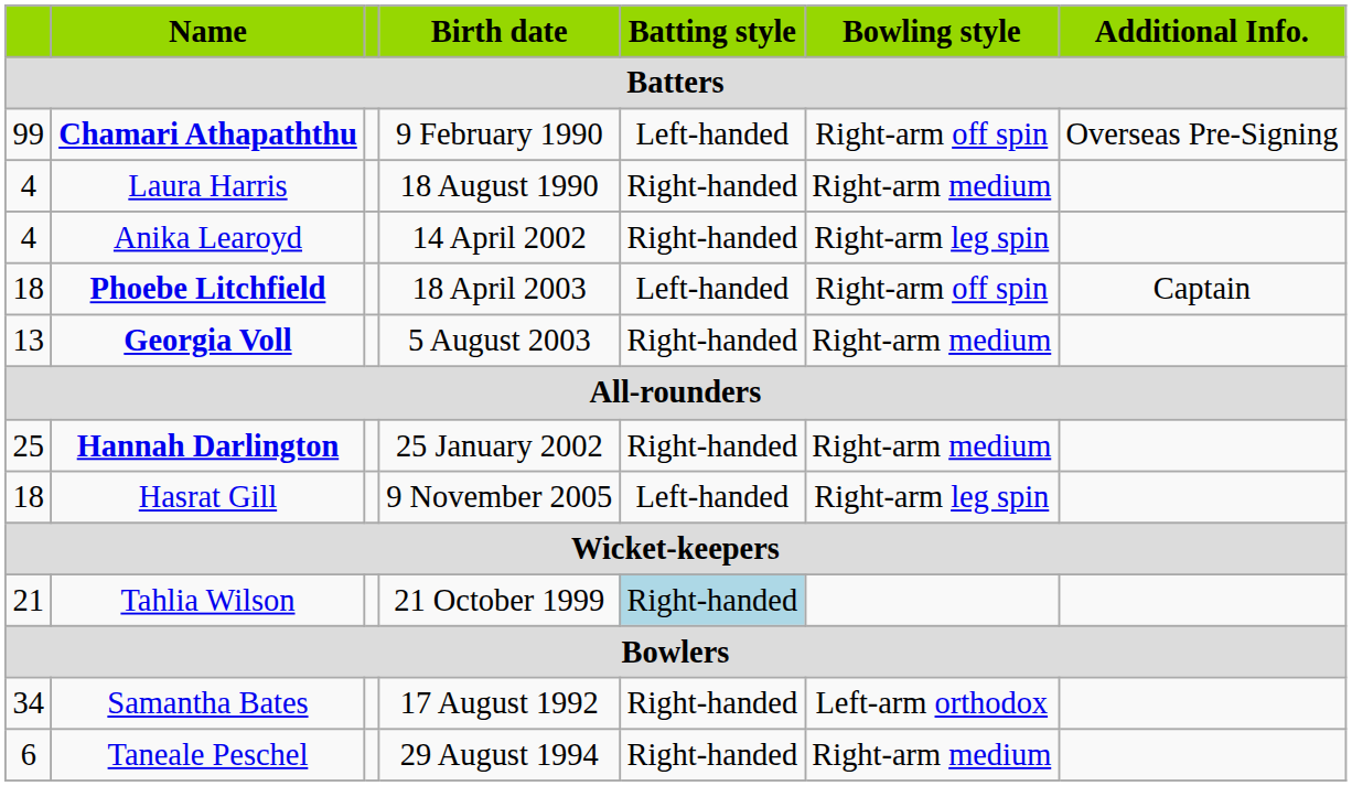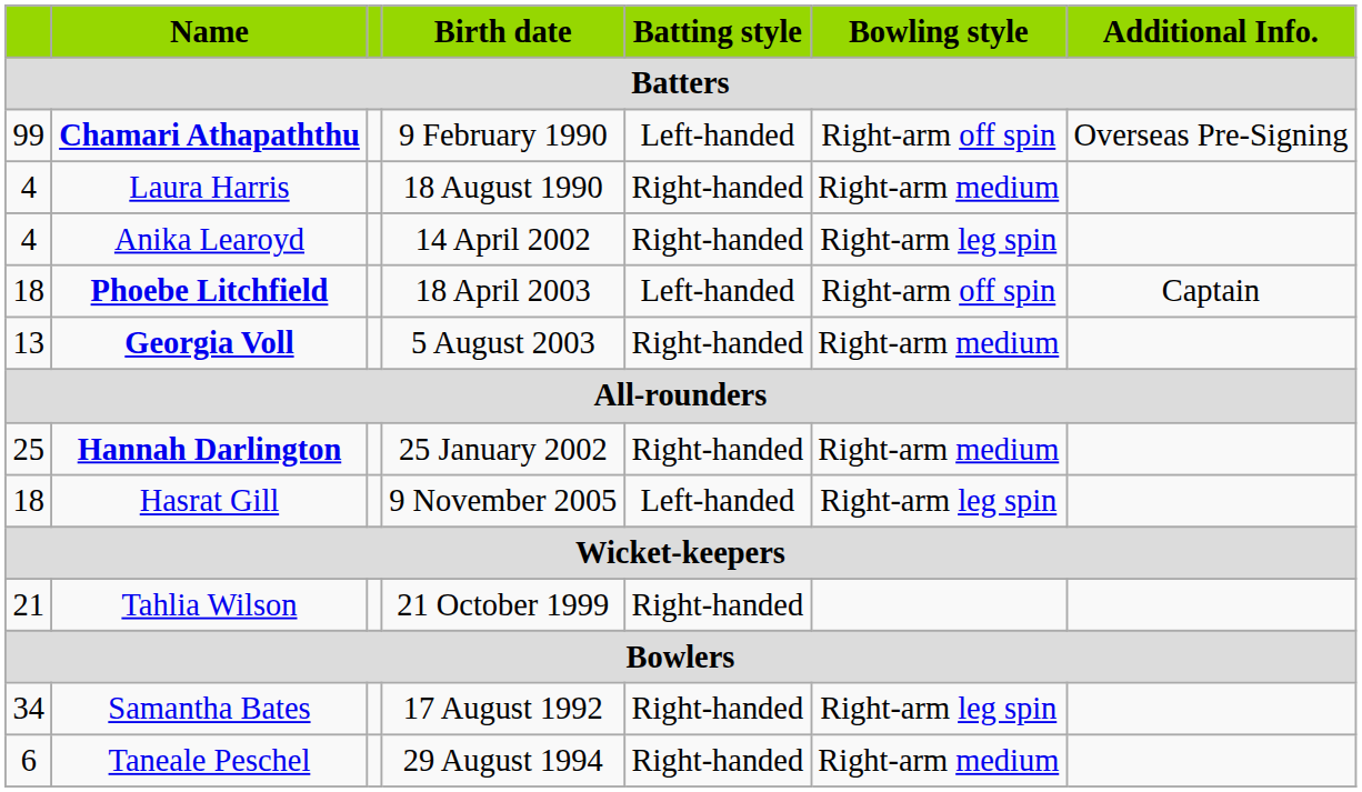Tahlia Wilson | Batting style: lightblue background -> no background
Samantha Bates | Bowling style: Left-arm orthodox -> Right-arm leg spin
